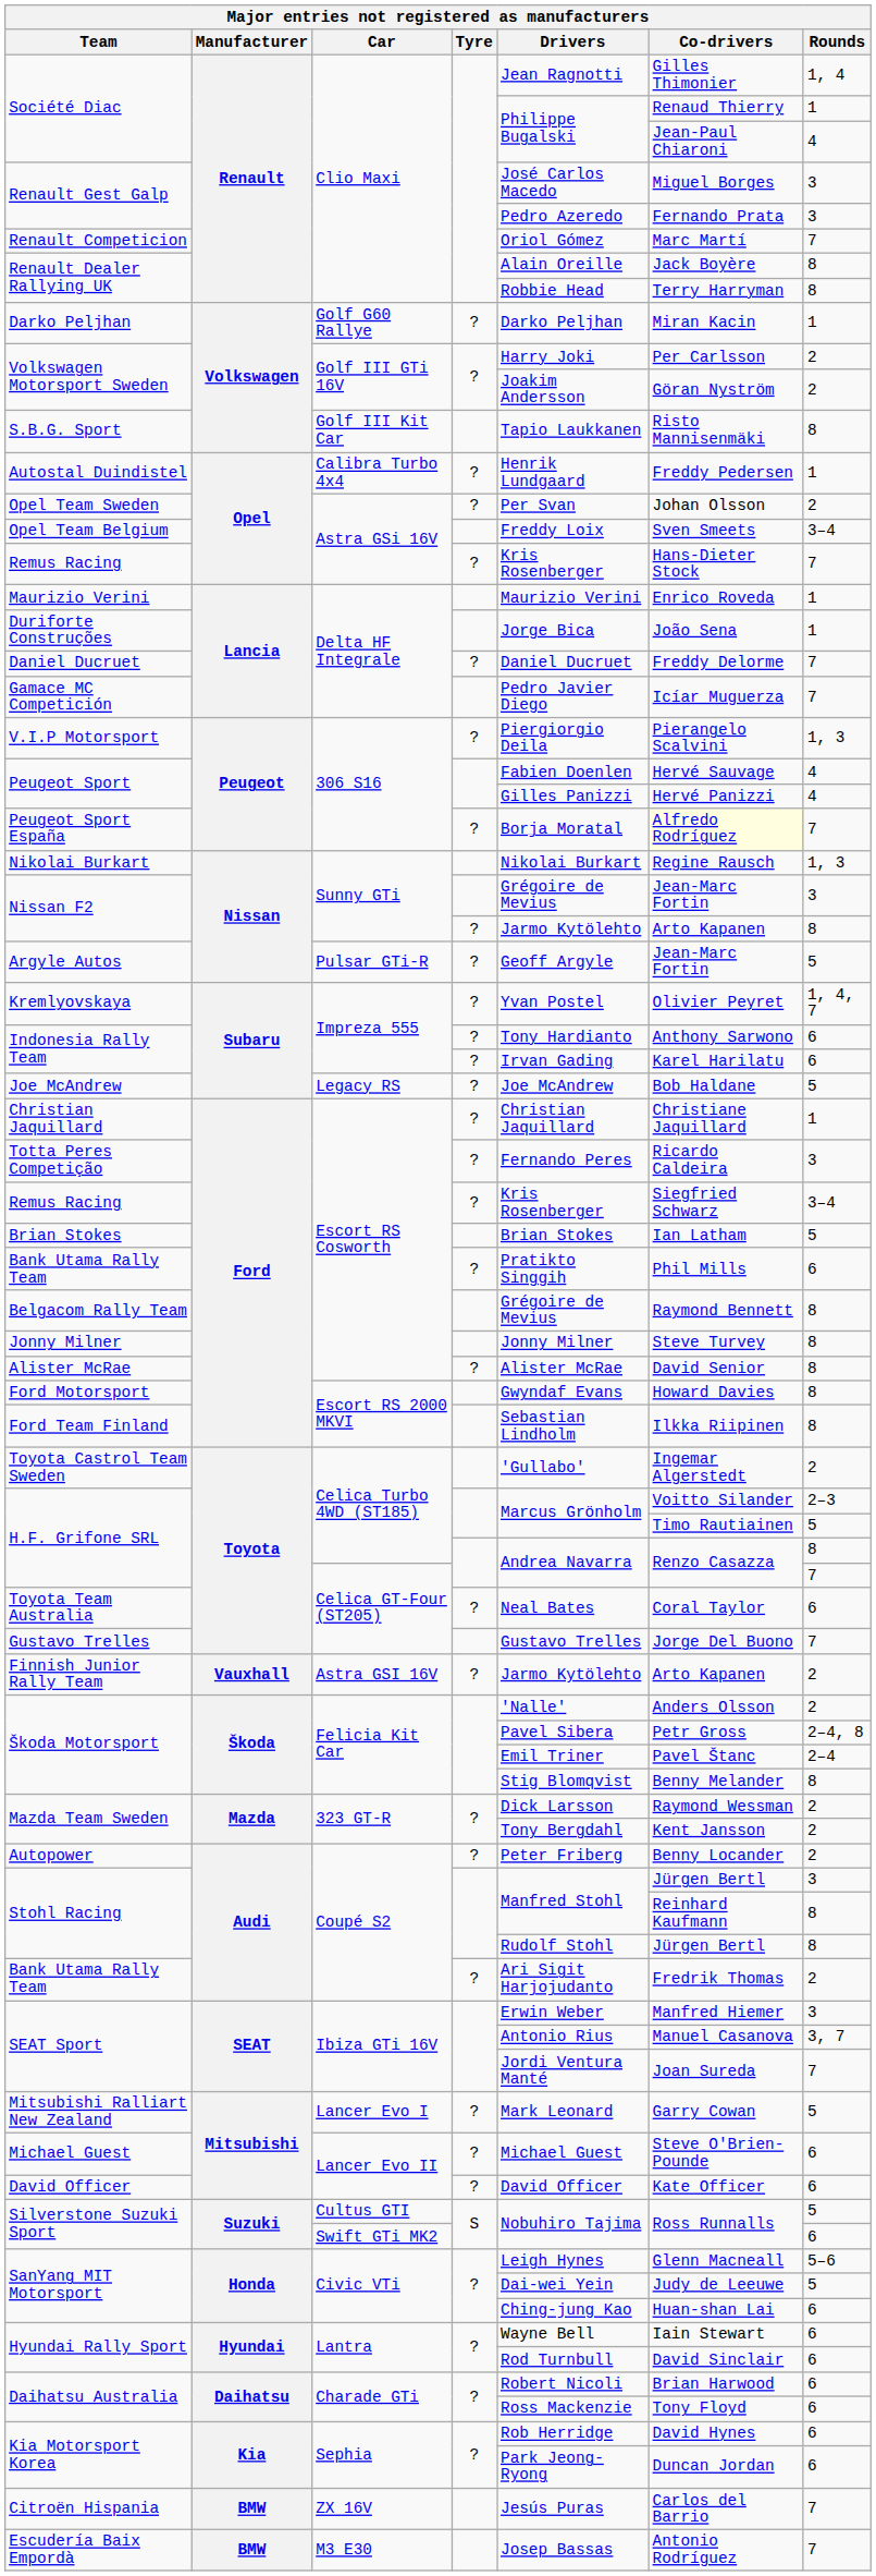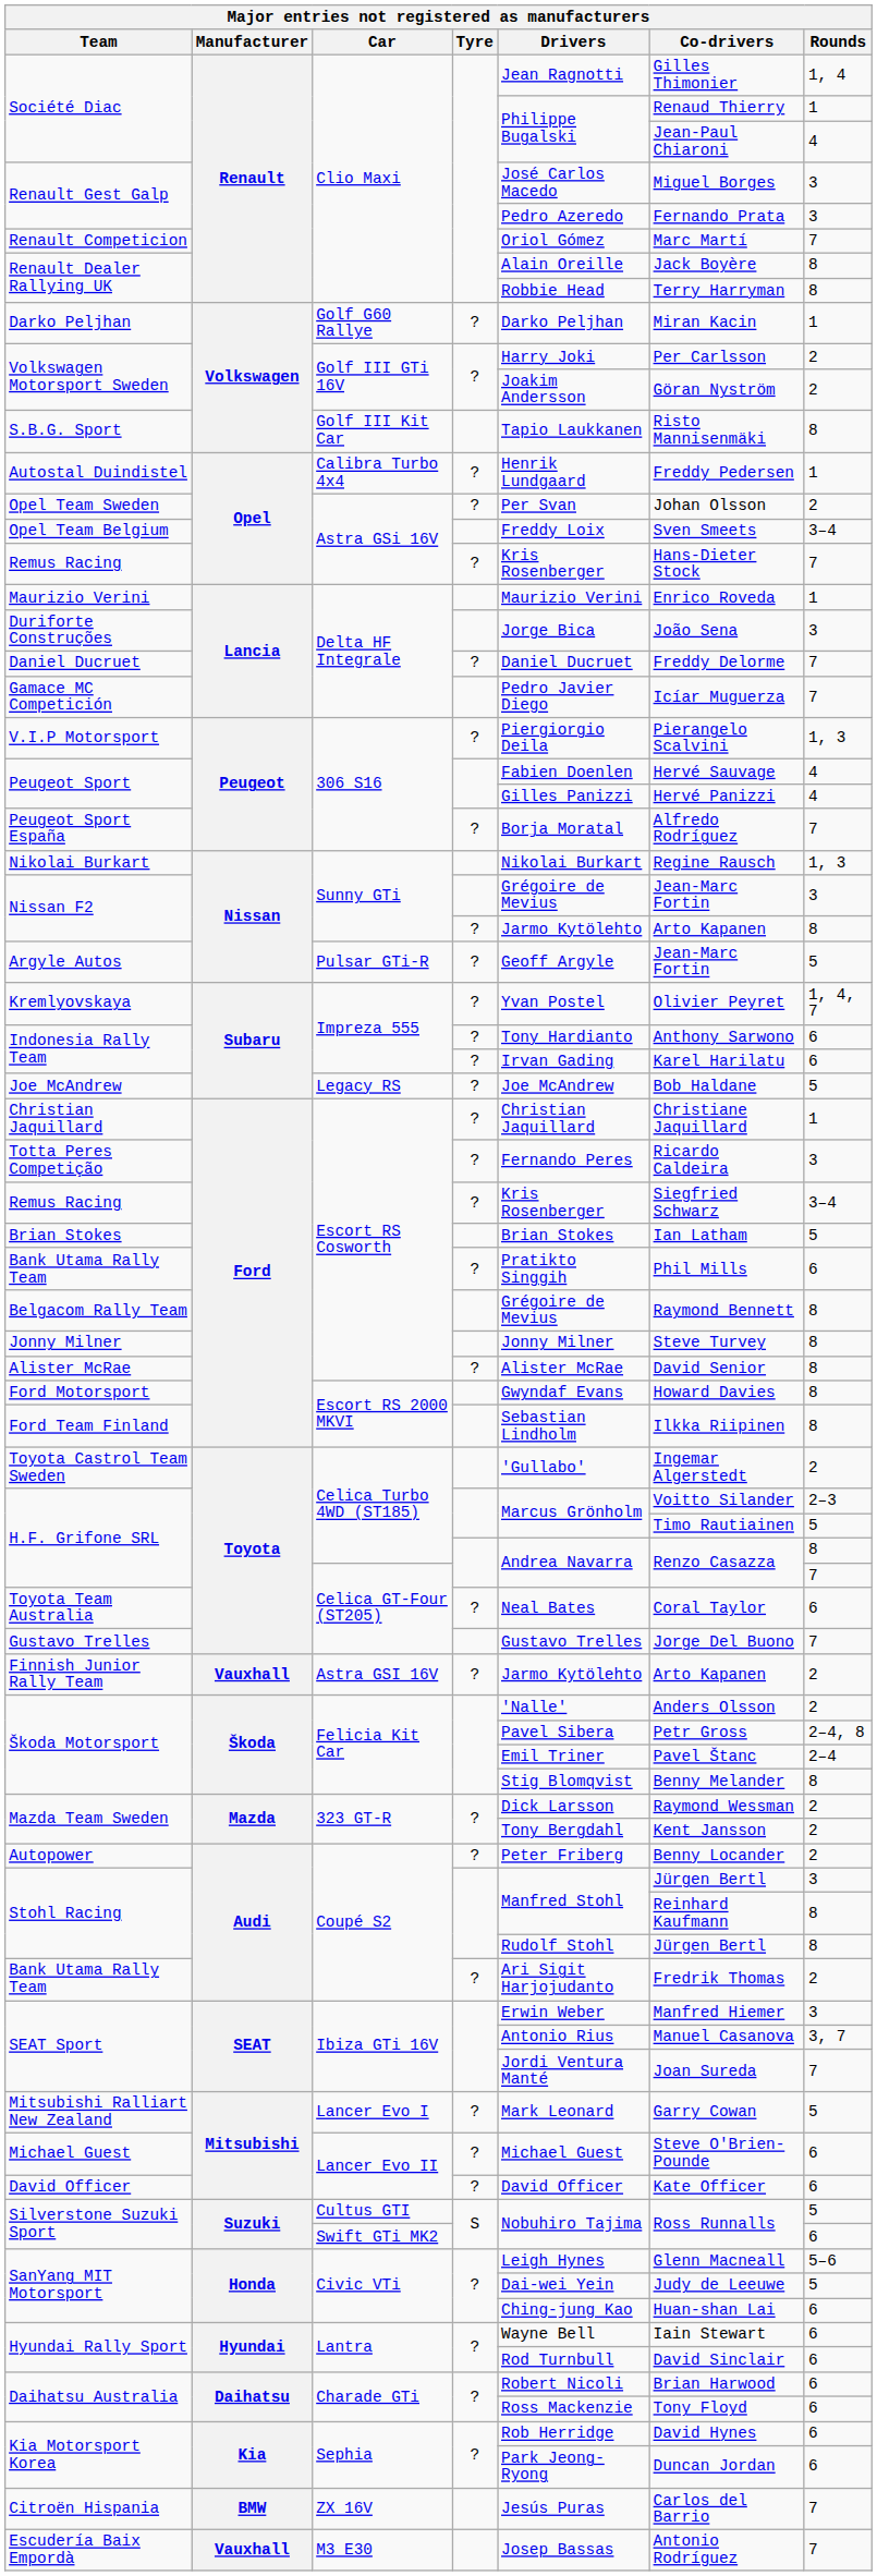Duriforte Construções | Rounds: 1 -> 3
Peugeot Sport España | Co-drivers: lightyellow background -> no background
Escudería Baix Empordà | Manufacturer: BMW -> Vauxhall
